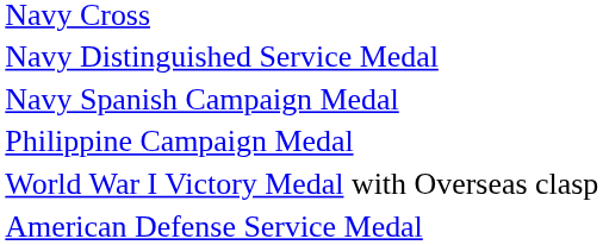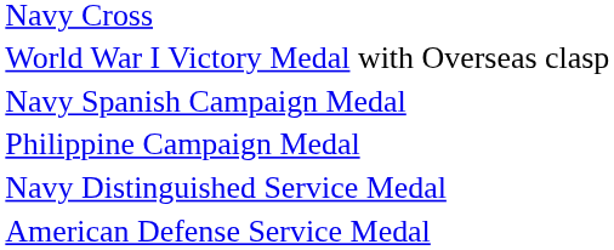rows swapped: Navy Distinguished Service Medal <-> World War I Victory Medal with Overseas clasp
